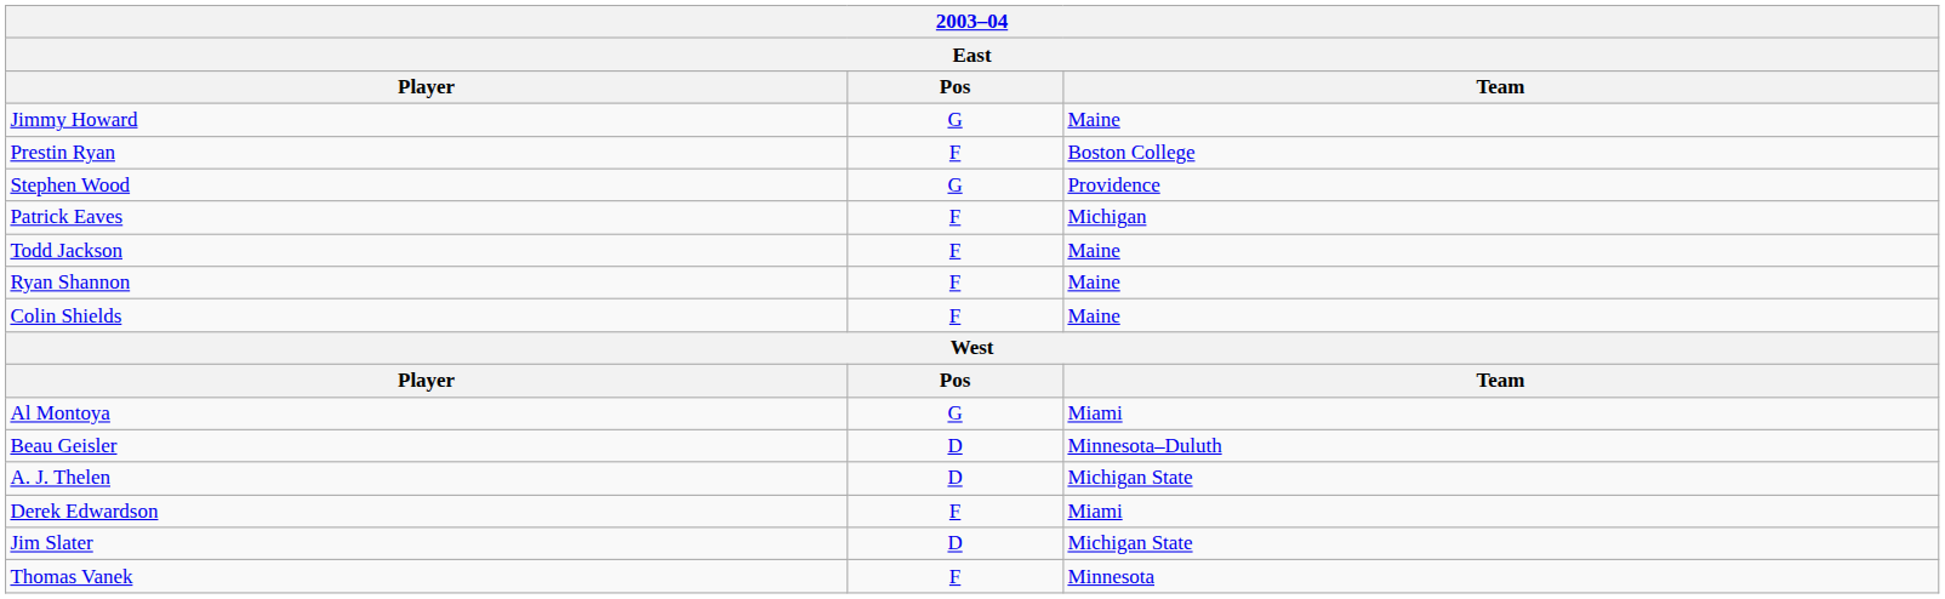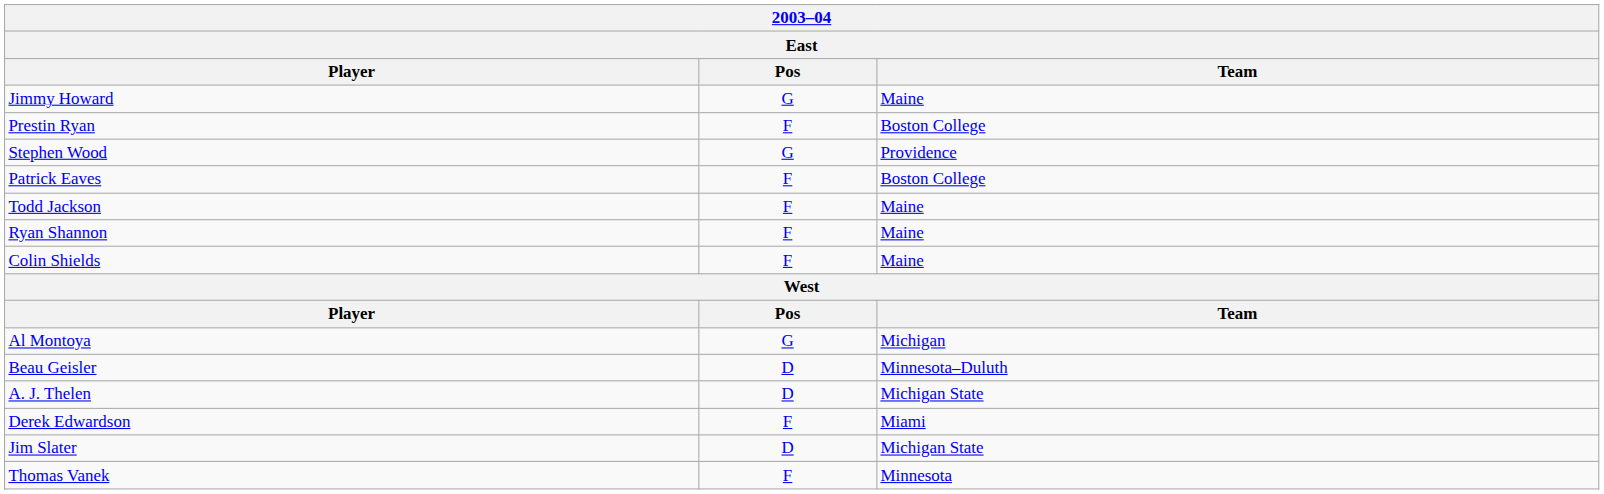Patrick Eaves | Team: Michigan -> Boston College
Al Montoya | Team: Miami -> Michigan
